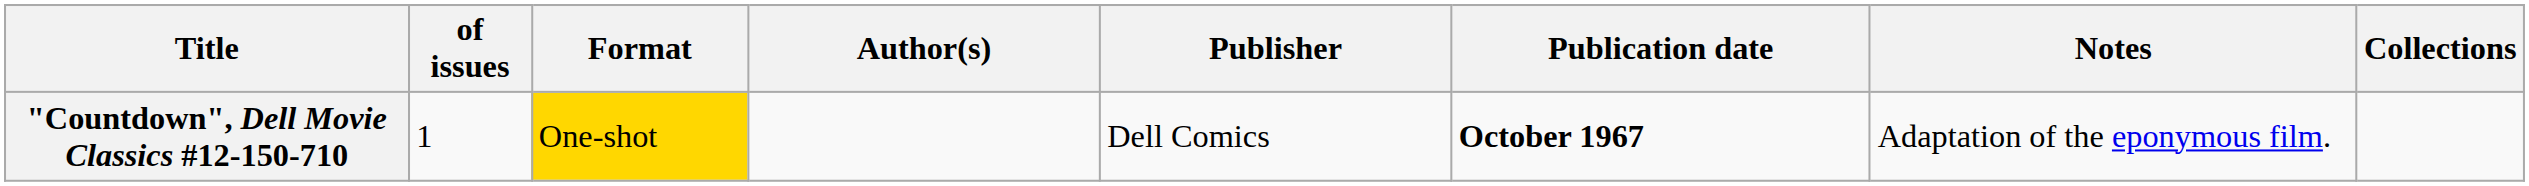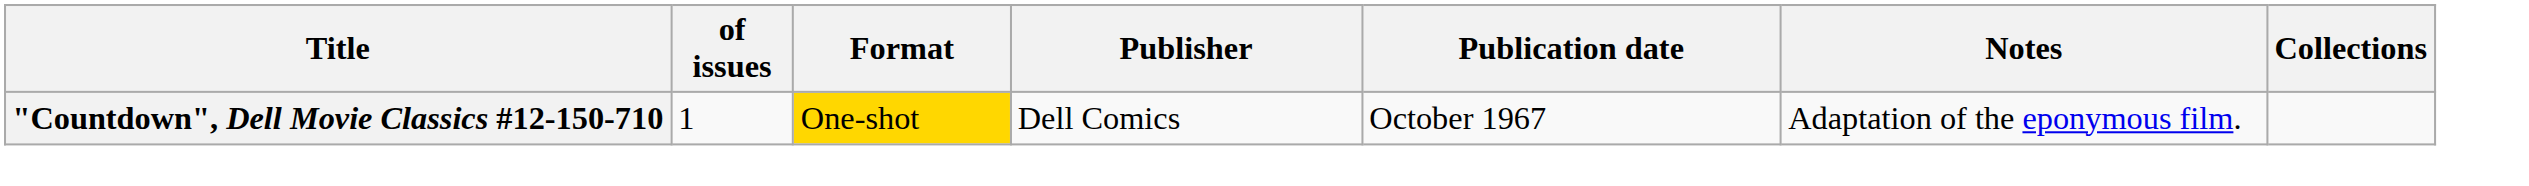- column: Author(s)
"Countdown", Dell Movie Classics #12-150-710 | Publication date: bold -> normal
